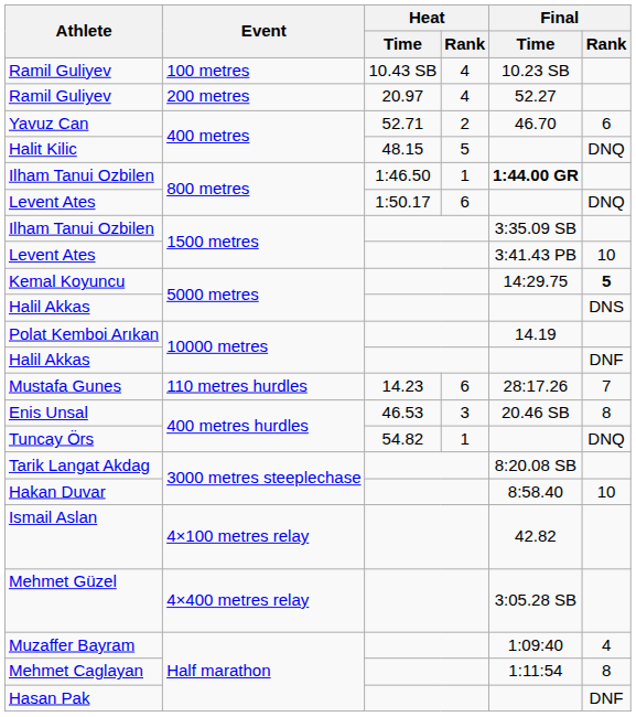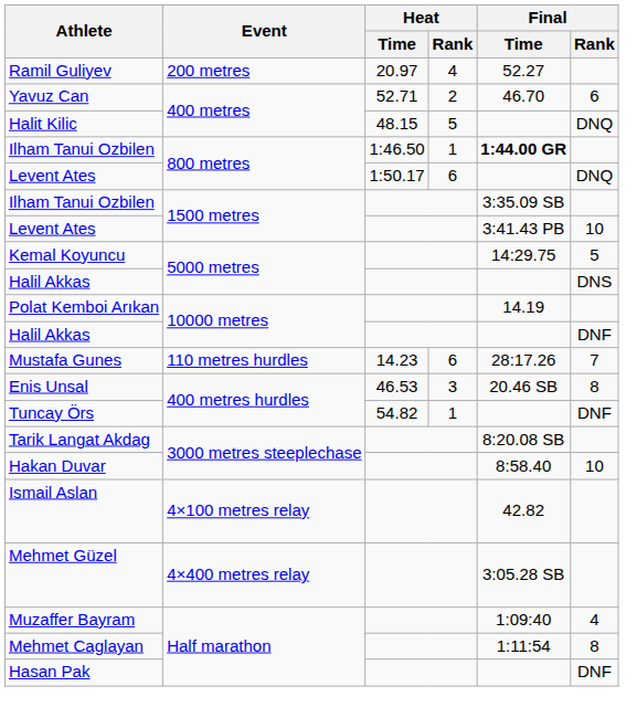- row: Ramil Guliyev | 100 metres | 10.43 SB | 4 | 10.23 SB
Kemal Koyuncu | Final / Rank: bold -> normal
Tuncay Örs | Final / Rank: DNQ -> DNF
